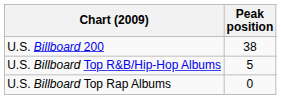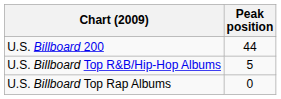U.S. Billboard 200 | Peak position: 38 -> 44
